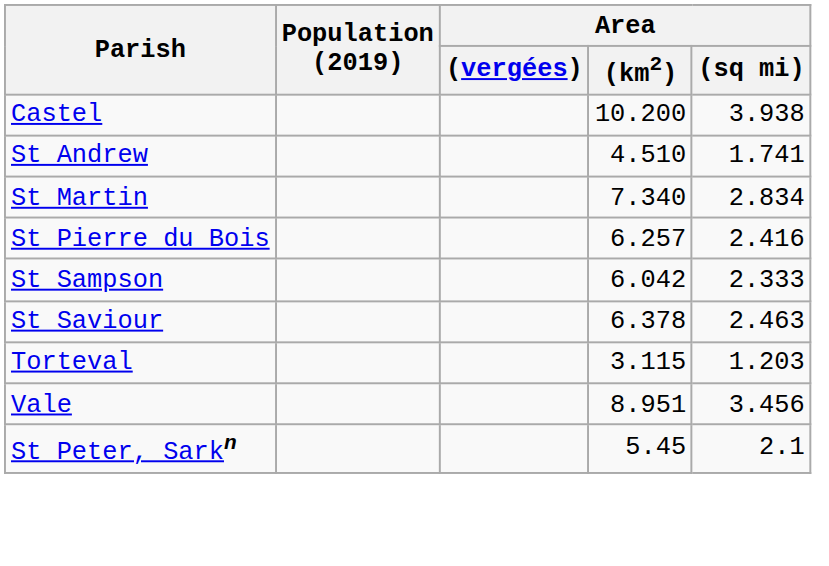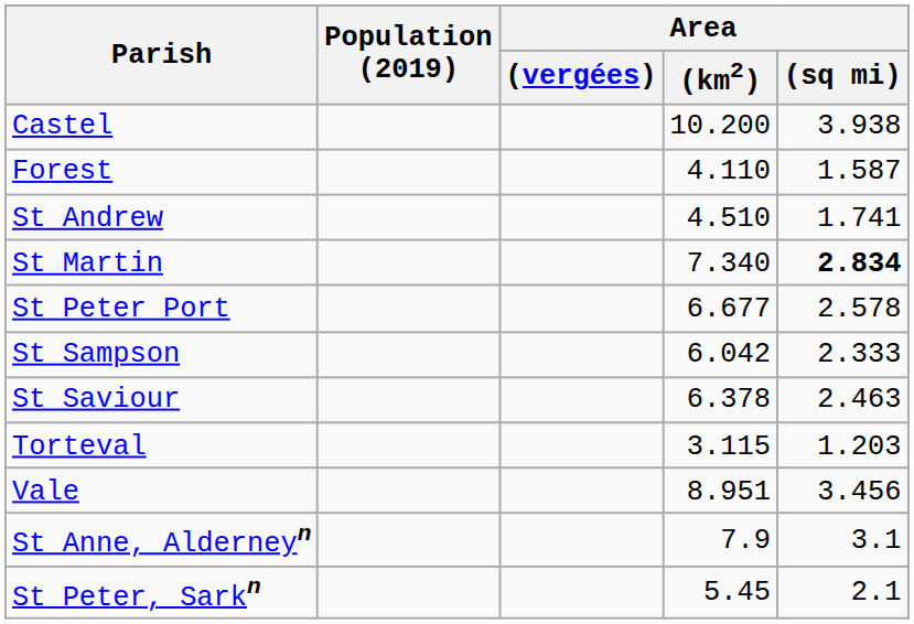+ row: Forest | 4.110 | 1.587
St Martin | Area / (sq mi): normal -> bold
+ row: St Peter Port | 6.677 | 2.578
- row: St Pierre du Bois | 6.257 | 2.416
+ row: St Anne, Alderneyn | 7.9 | 3.1
